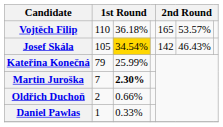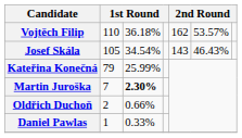Vojtěch Filip | column 5: 165 -> 162
Josef Skála | column 3: gold background -> no background
Josef Skála | column 5: 142 -> 143
